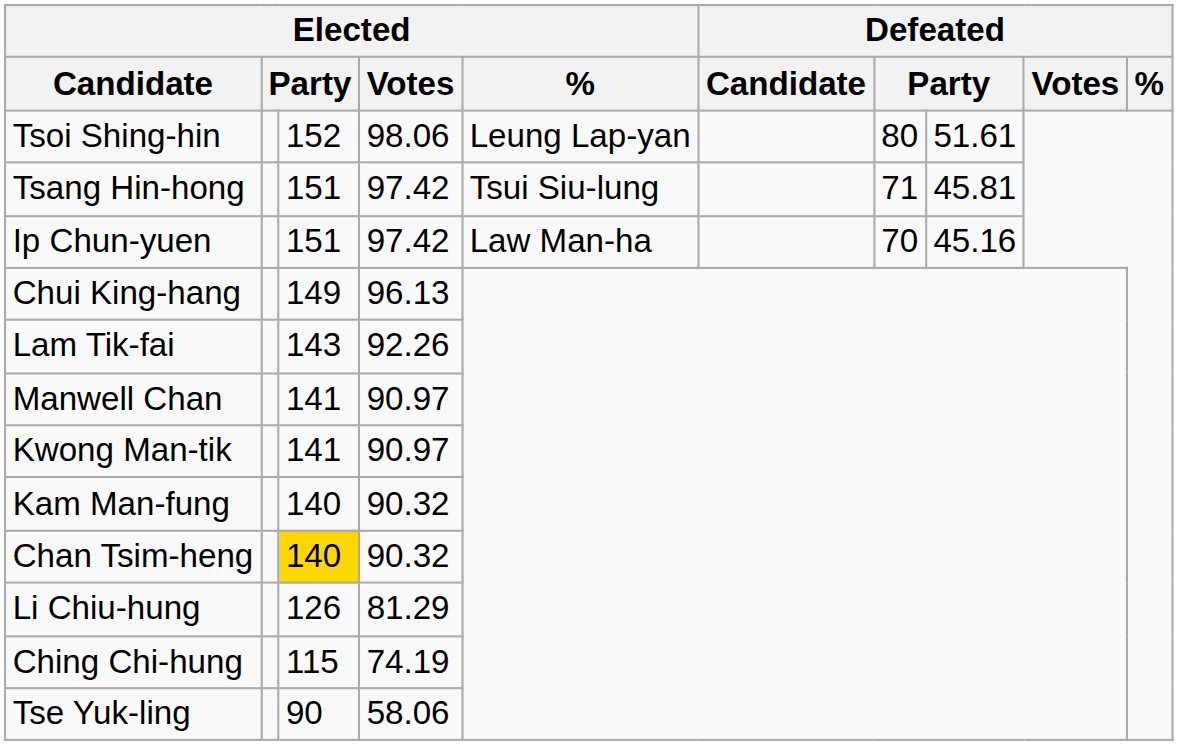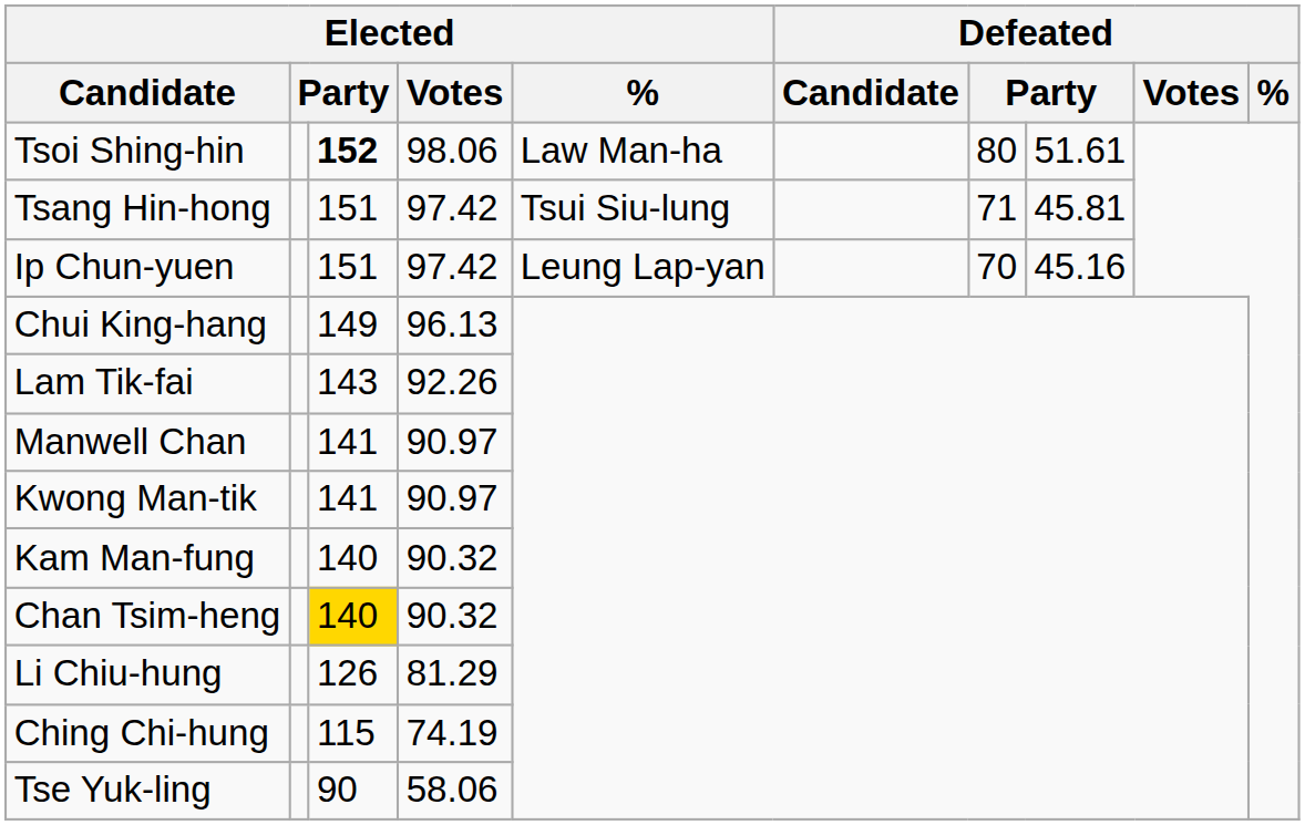Tsoi Shing-hin | column 3: normal -> bold
Tsoi Shing-hin | Elected / %: Leung Lap-yan -> Law Man-ha
Ip Chun-yuen | Elected / %: Law Man-ha -> Leung Lap-yan
